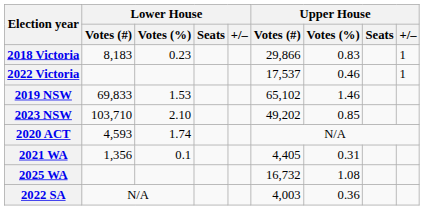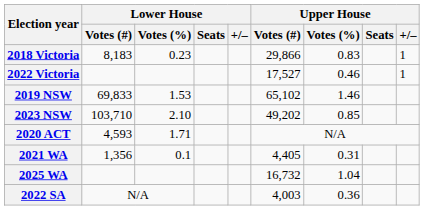2022 Victoria | Upper House / Votes (#): 17,537 -> 17,527
2020 ACT | Lower House / Votes (%): 1.74 -> 1.71
2025 WA | Upper House / Votes (%): 1.08 -> 1.04
